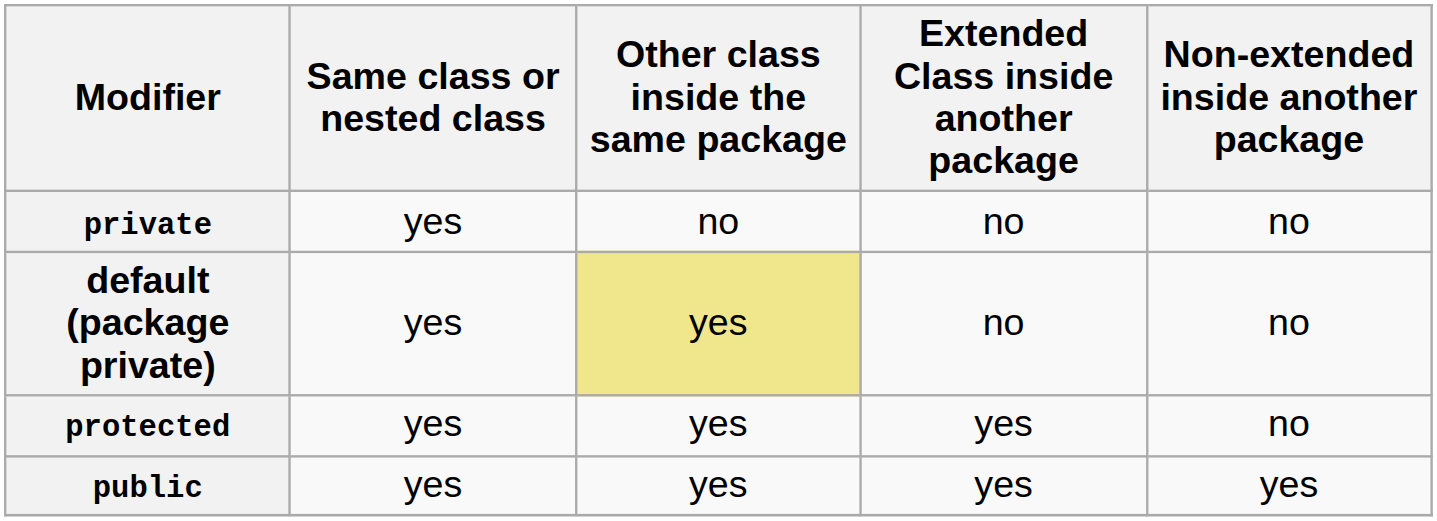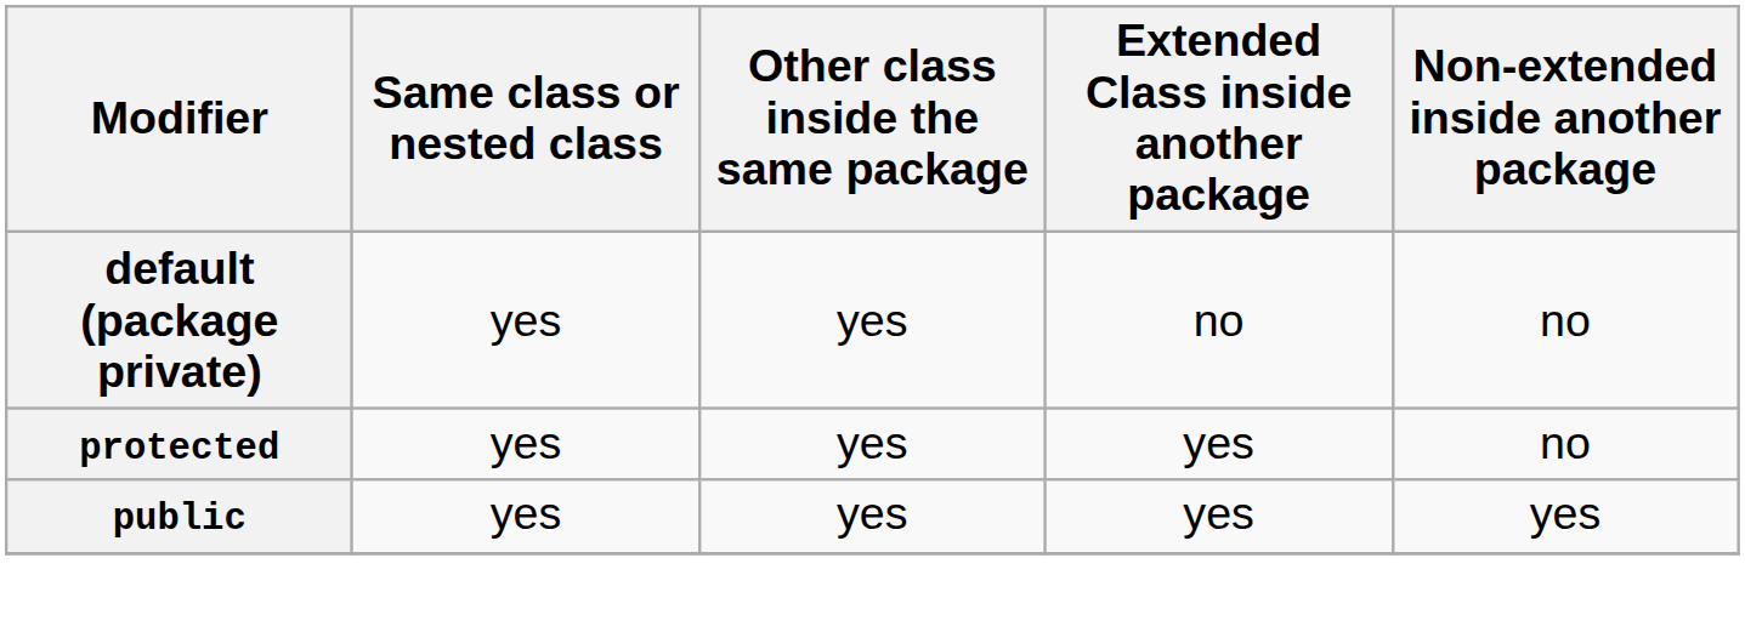- row: private | yes | no | no | no
default (package private) | Other class inside the same package: khaki background -> no background
